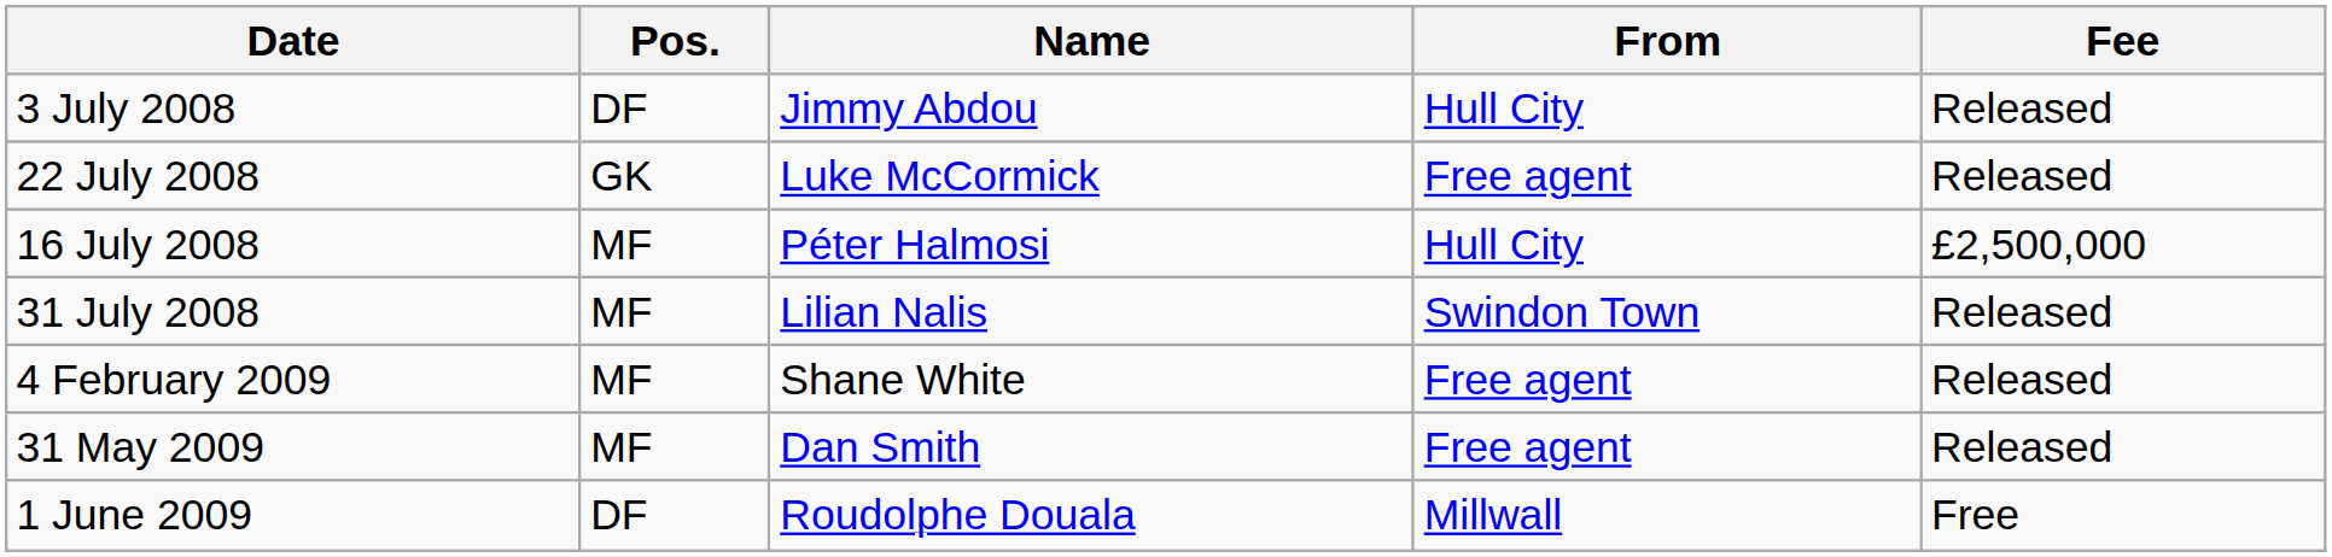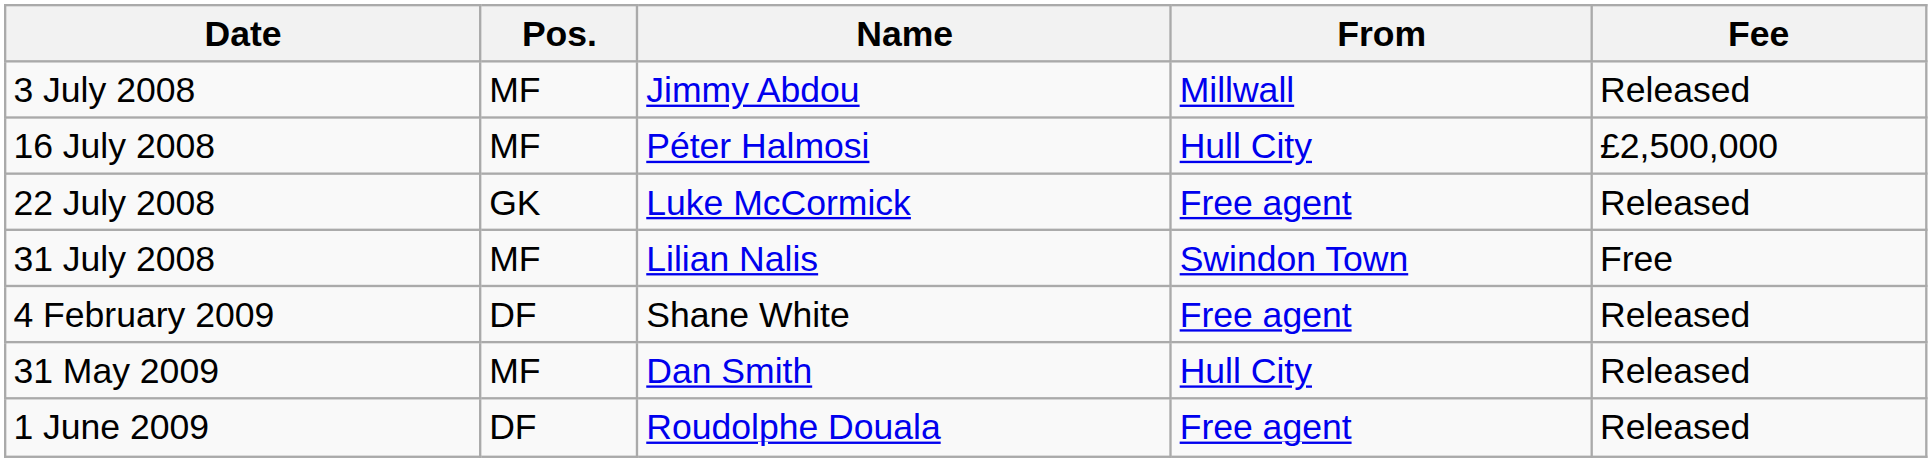3 July 2008 | Pos.: DF -> MF
3 July 2008 | From: Hull City -> Millwall
rows swapped: 16 July 2008 <-> 22 July 2008
31 July 2008 | Fee: Released -> Free
4 February 2009 | Pos.: MF -> DF
31 May 2009 | From: Free agent -> Hull City
1 June 2009 | From: Millwall -> Free agent
1 June 2009 | Fee: Free -> Released
